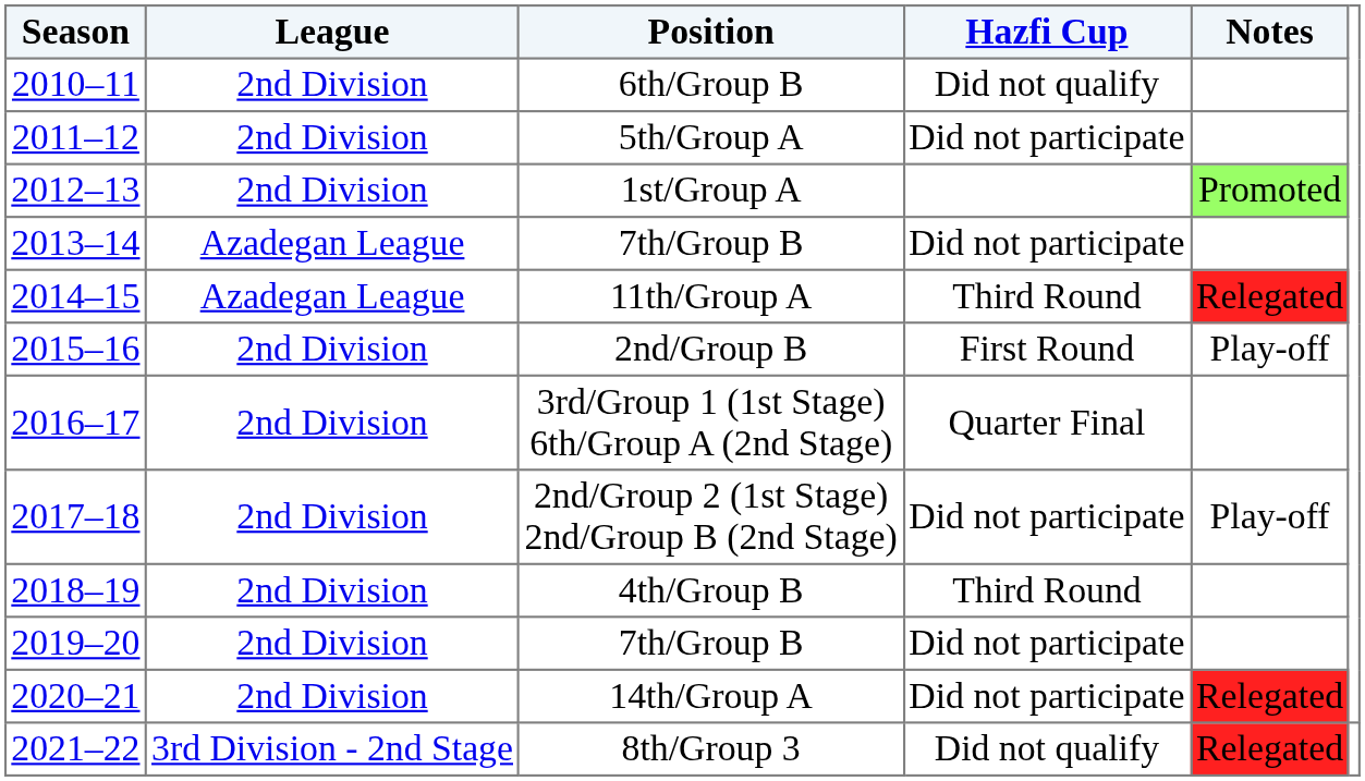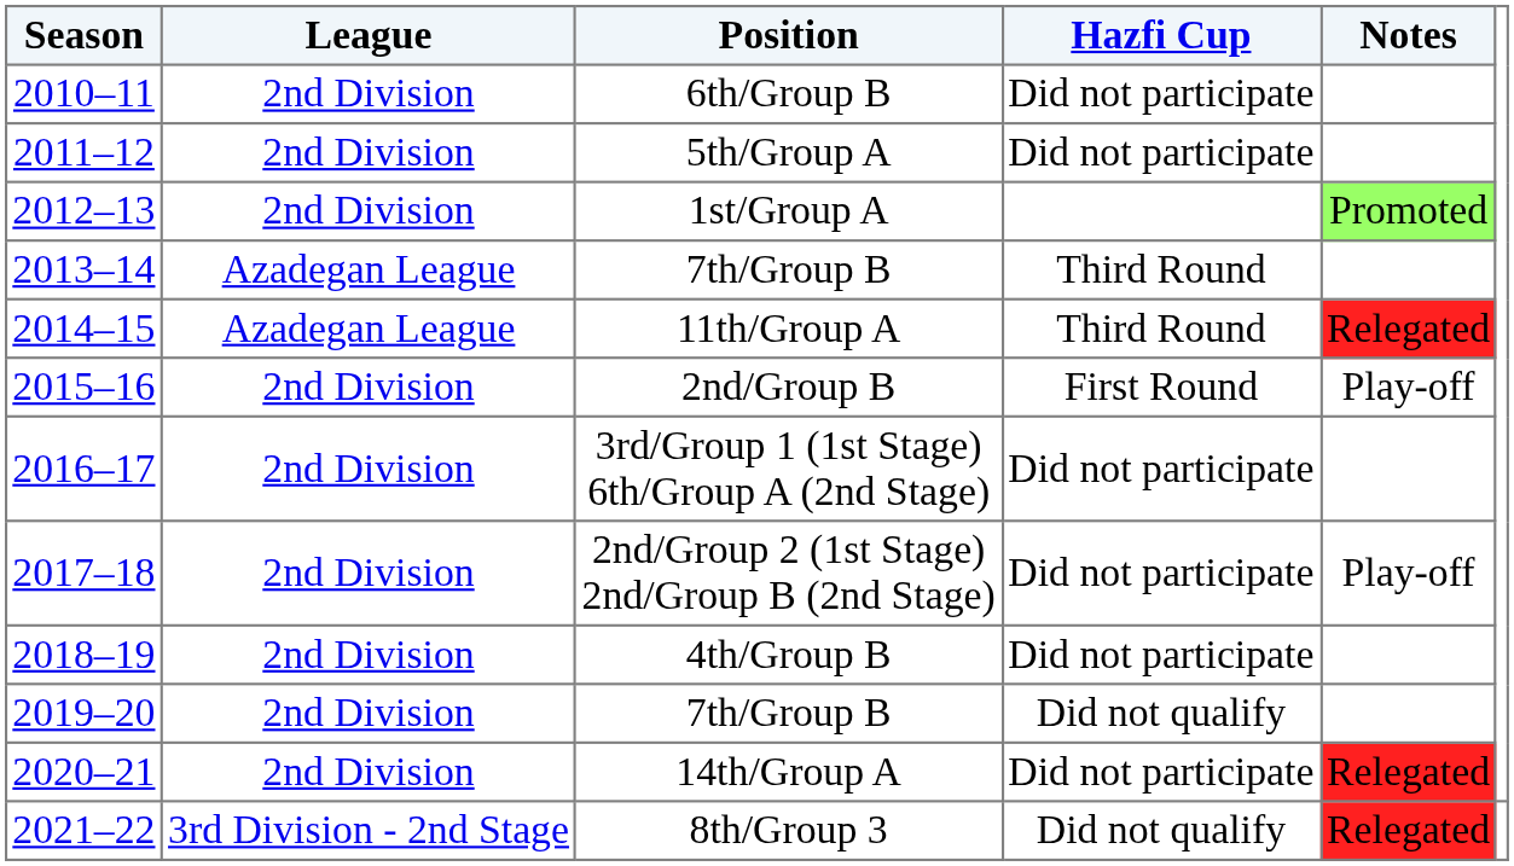6th/Group B | Hazfi Cup: Did not qualify -> Did not participate
2013–14 / 7th/Group B | Hazfi Cup: Did not participate -> Third Round
3rd/Group 1 (1st Stage) 6th/Group A (2nd Stage) | Hazfi Cup: Quarter Final -> Did not participate
4th/Group B | Hazfi Cup: Third Round -> Did not participate
2019–20 / 7th/Group B | Hazfi Cup: Did not participate -> Did not qualify
